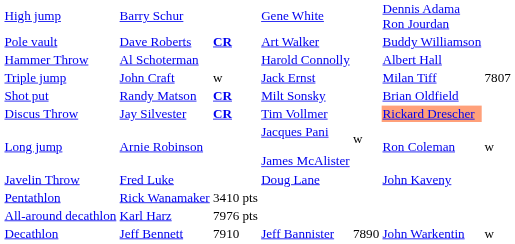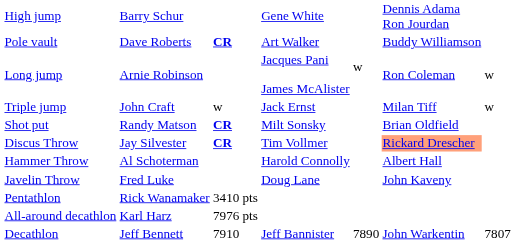rows swapped: Long jump <-> Hammer Throw
Triple jump | column 7: 7807 -> w
Decathlon | column 7: w -> 7807
